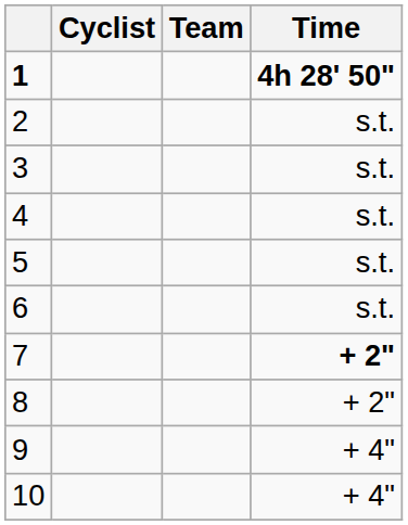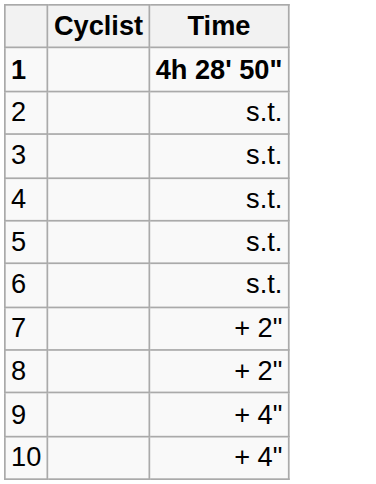- column: Team
7 | Time: bold -> normal
